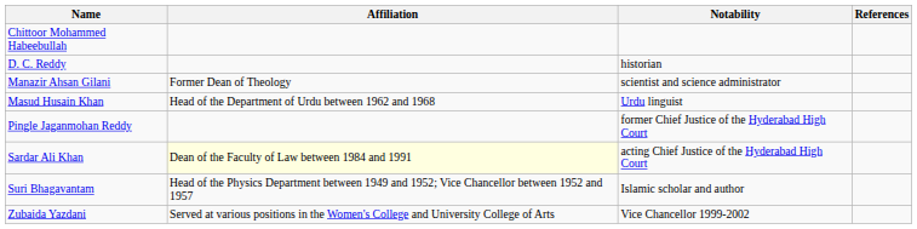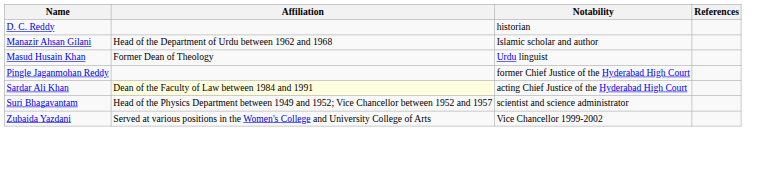- row: Chittoor Mohammed Habeebullah
Manazir Ahsan Gilani | Affiliation: Former Dean of Theology -> Head of the Department of Urdu between 1962 and 1968
Manazir Ahsan Gilani | Notability: scientist and science administrator -> Islamic scholar and author
Masud Husain Khan | Affiliation: Head of the Department of Urdu between 1962 and 1968 -> Former Dean of Theology
Suri Bhagavantam | Notability: Islamic scholar and author -> scientist and science administrator
